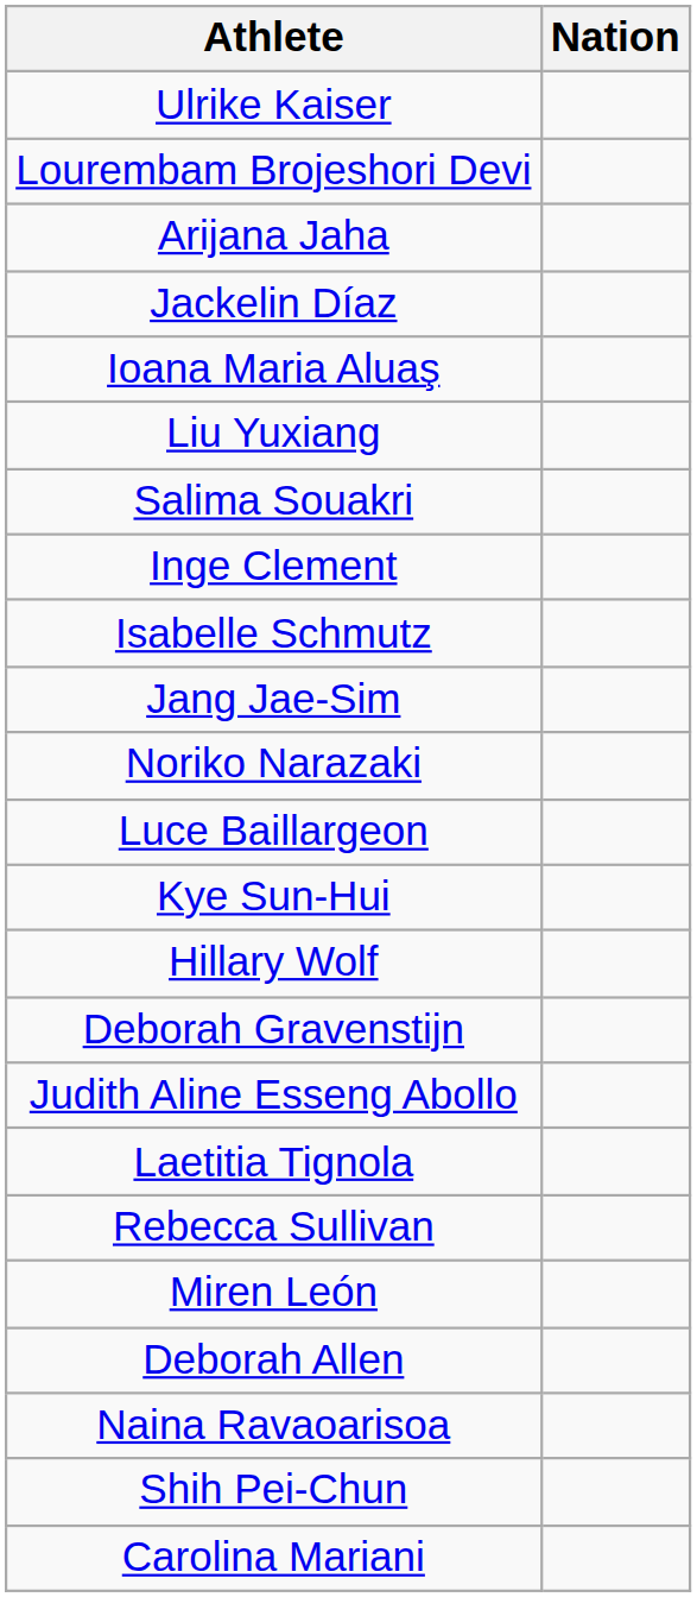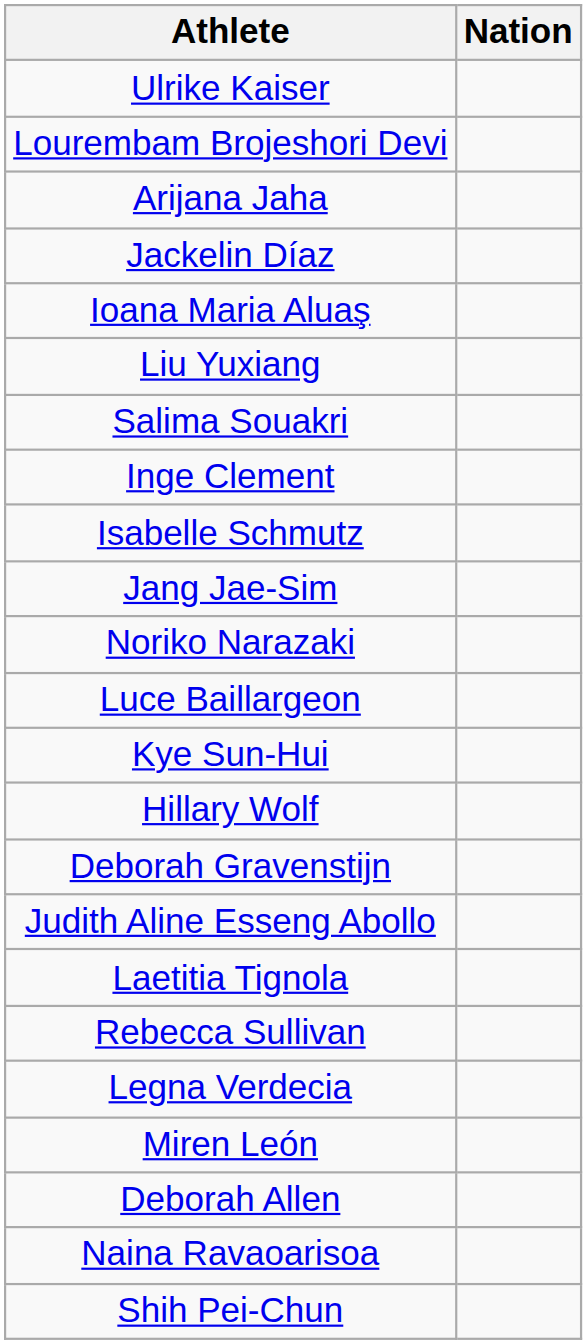+ row: Legna Verdecia
- row: Carolina Mariani
